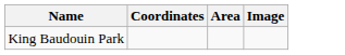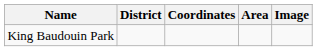+ column: District
